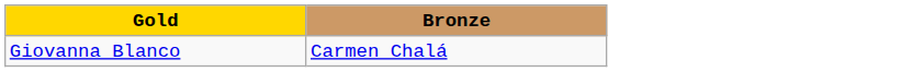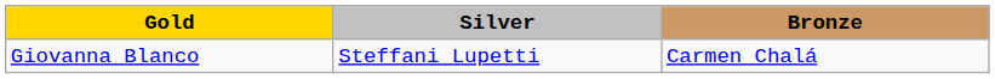+ column: Silver | Steffani Lupetti
